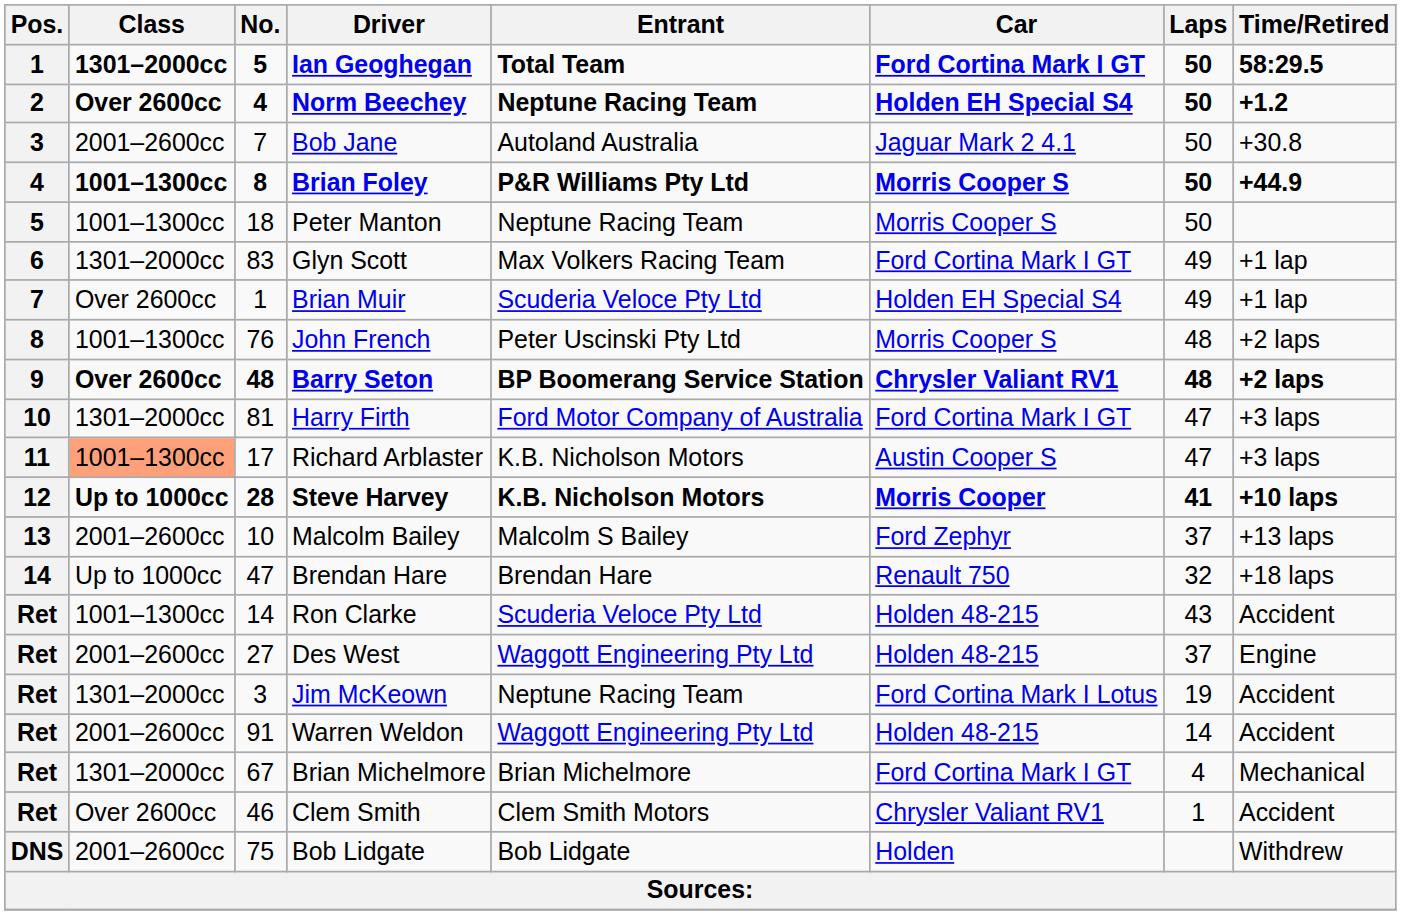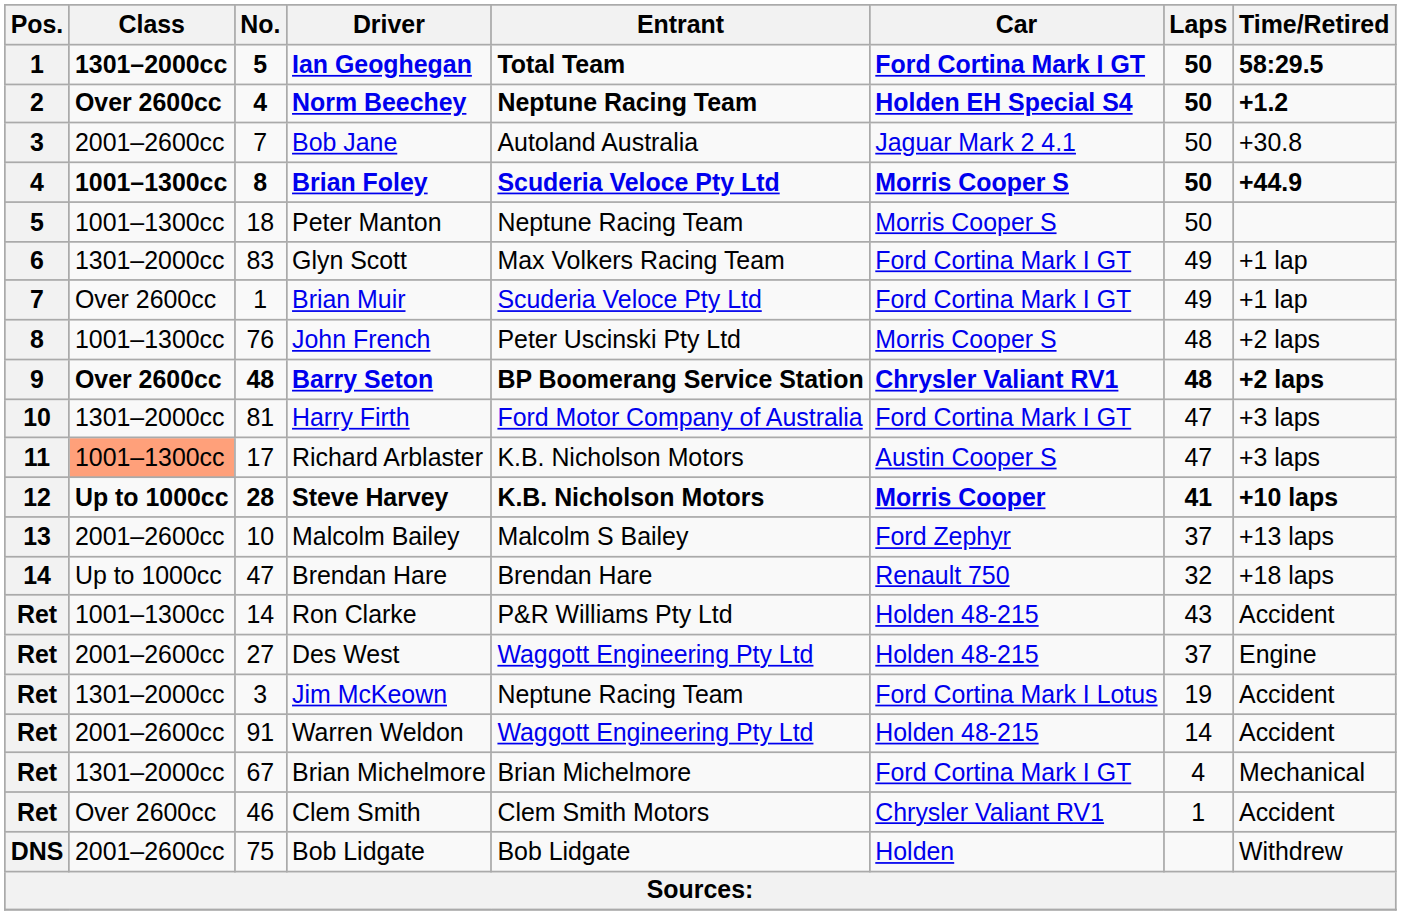Brian Foley | Entrant: P&R Williams Pty Ltd -> Scuderia Veloce Pty Ltd
Brian Muir | Car: Holden EH Special S4 -> Ford Cortina Mark I GT
Ron Clarke | Entrant: Scuderia Veloce Pty Ltd -> P&R Williams Pty Ltd
